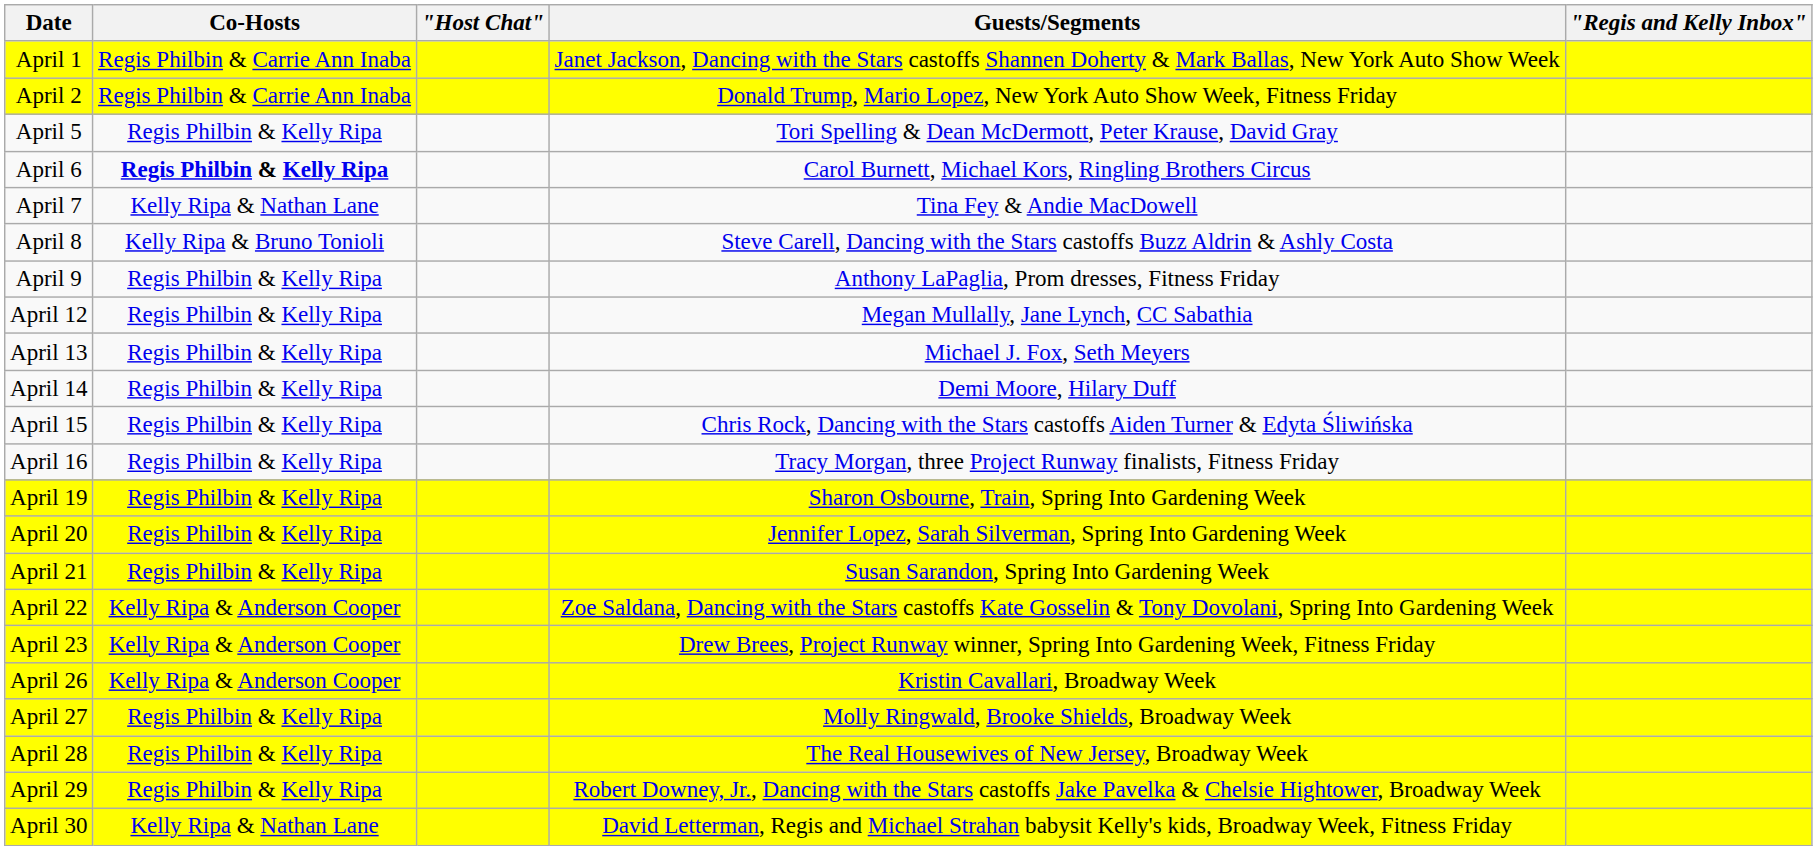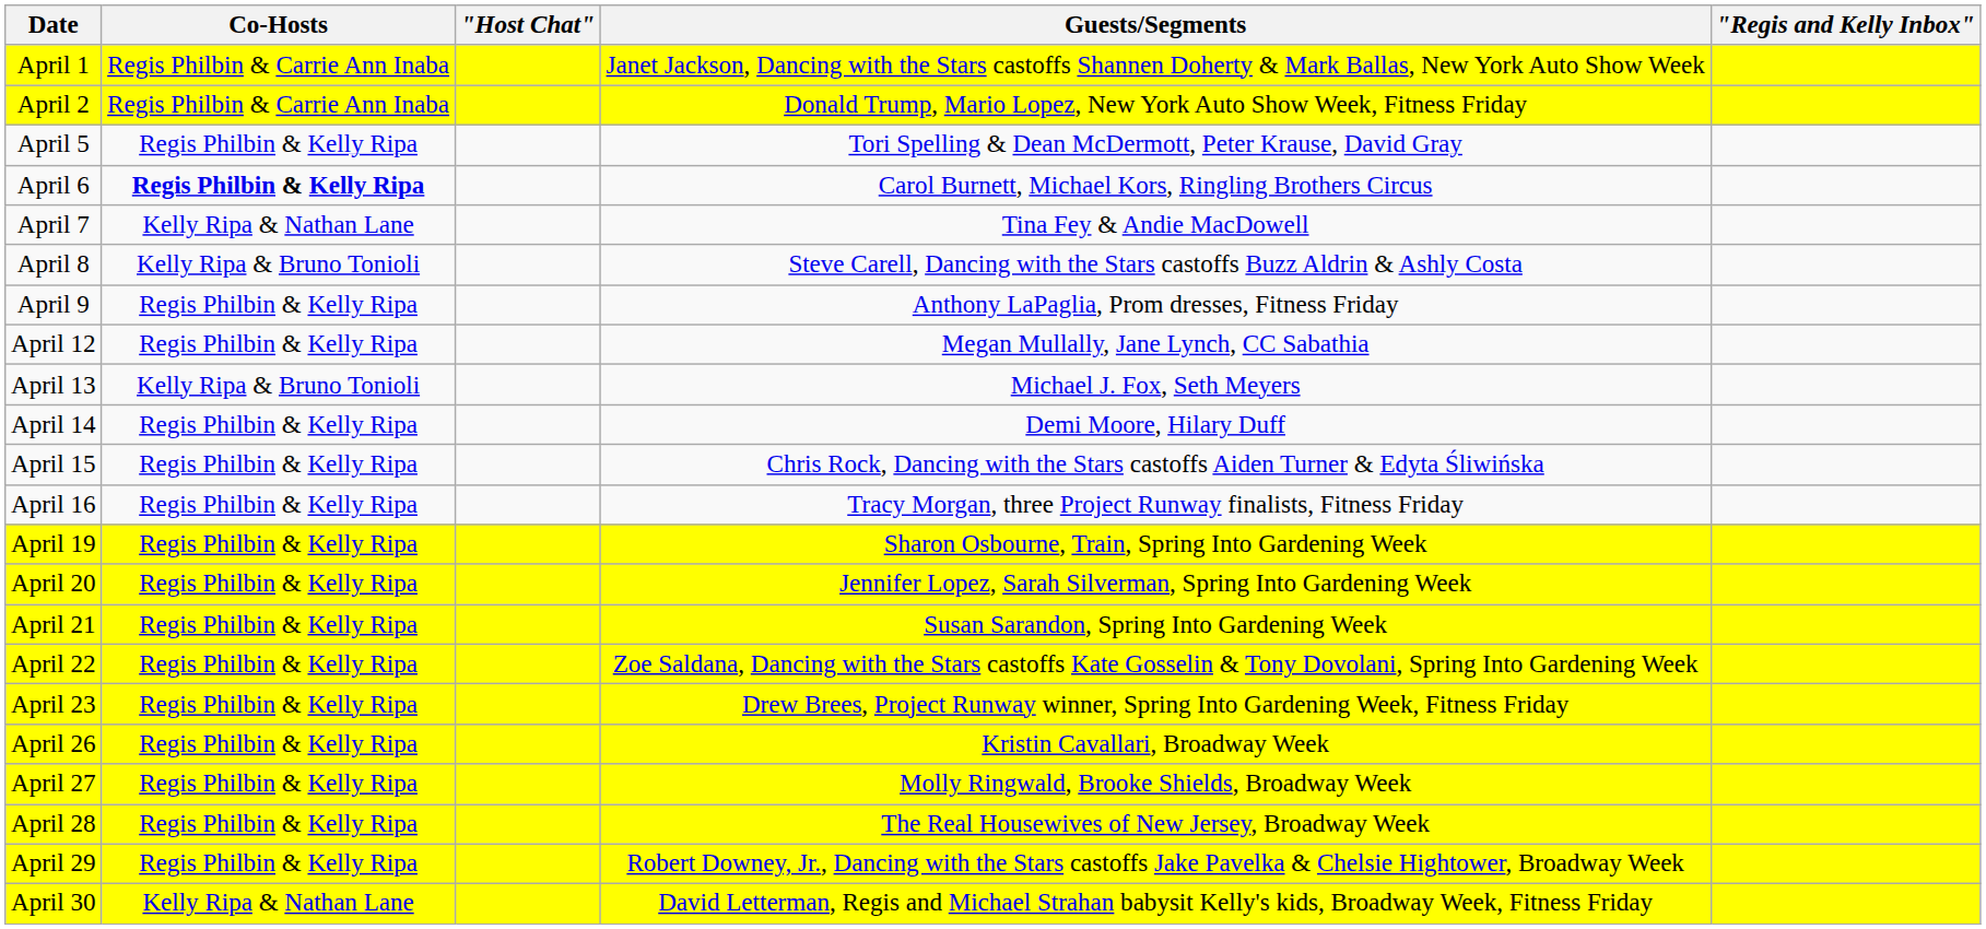April 13 | Co-Hosts: Regis Philbin & Kelly Ripa -> Kelly Ripa & Bruno Tonioli
April 22 | Co-Hosts: Kelly Ripa & Anderson Cooper -> Regis Philbin & Kelly Ripa
April 23 | Co-Hosts: Kelly Ripa & Anderson Cooper -> Regis Philbin & Kelly Ripa
April 26 | Co-Hosts: Kelly Ripa & Anderson Cooper -> Regis Philbin & Kelly Ripa
